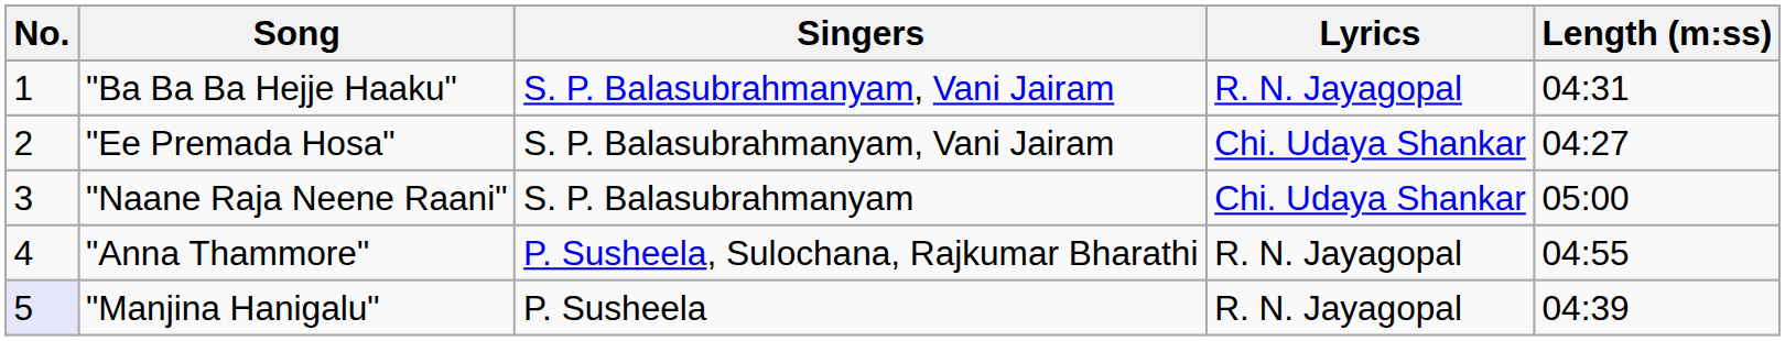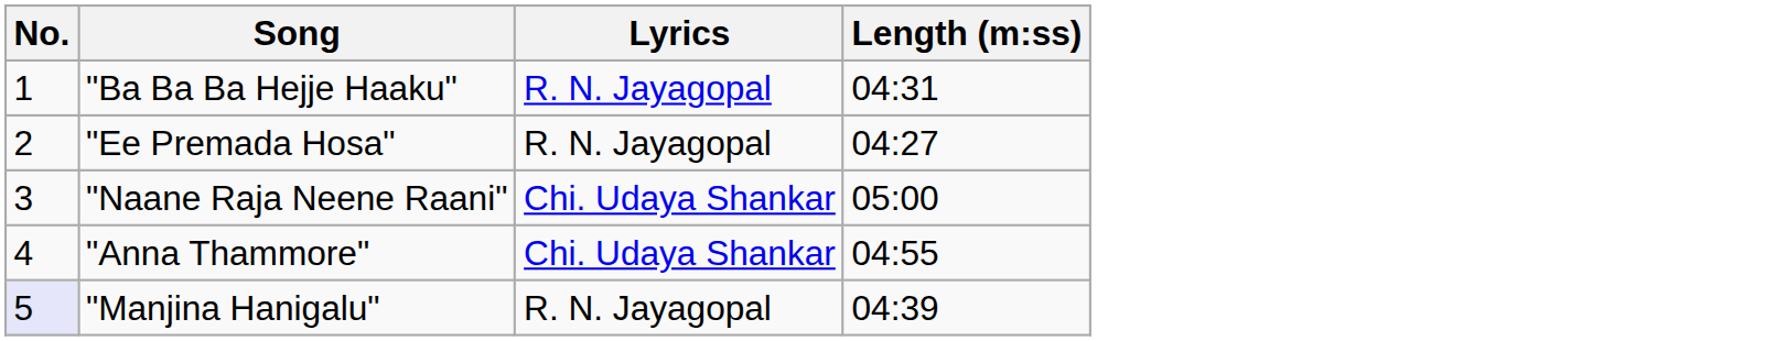- column: Singers | S. P. Balasubrahmanyam, Vani Jairam | S. P. Balasubrahmanyam, Vani Jairam | S. P. Balasubrahmanyam | P. Susheela, Sulochana, Rajkumar Bharathi | P. Susheela
"Ee Premada Hosa" | Lyrics: Chi. Udaya Shankar -> R. N. Jayagopal
"Anna Thammore" | Lyrics: R. N. Jayagopal -> Chi. Udaya Shankar
